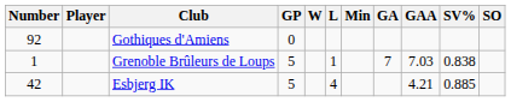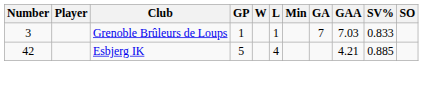- row: 92 | Gothiques d'Amiens | 0
Grenoble Brûleurs de Loups | Number: 1 -> 3
Grenoble Brûleurs de Loups | GP: 5 -> 1
Grenoble Brûleurs de Loups | SV%: 0.838 -> 0.833
